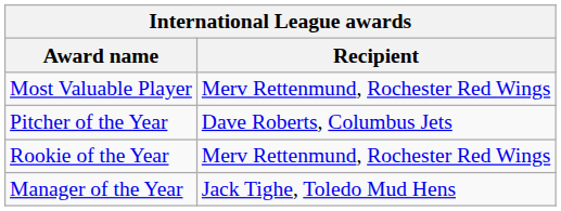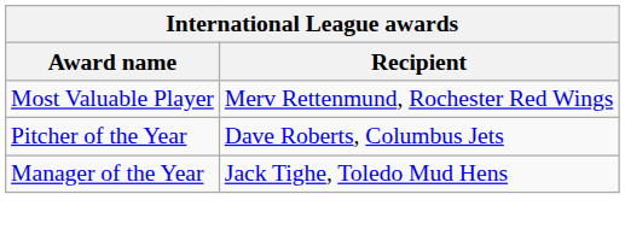- row: Rookie of the Year | Merv Rettenmund, Rochester Red Wings
